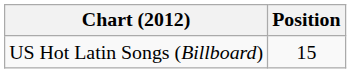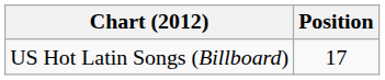US Hot Latin Songs (Billboard) | Position: 15 -> 17
